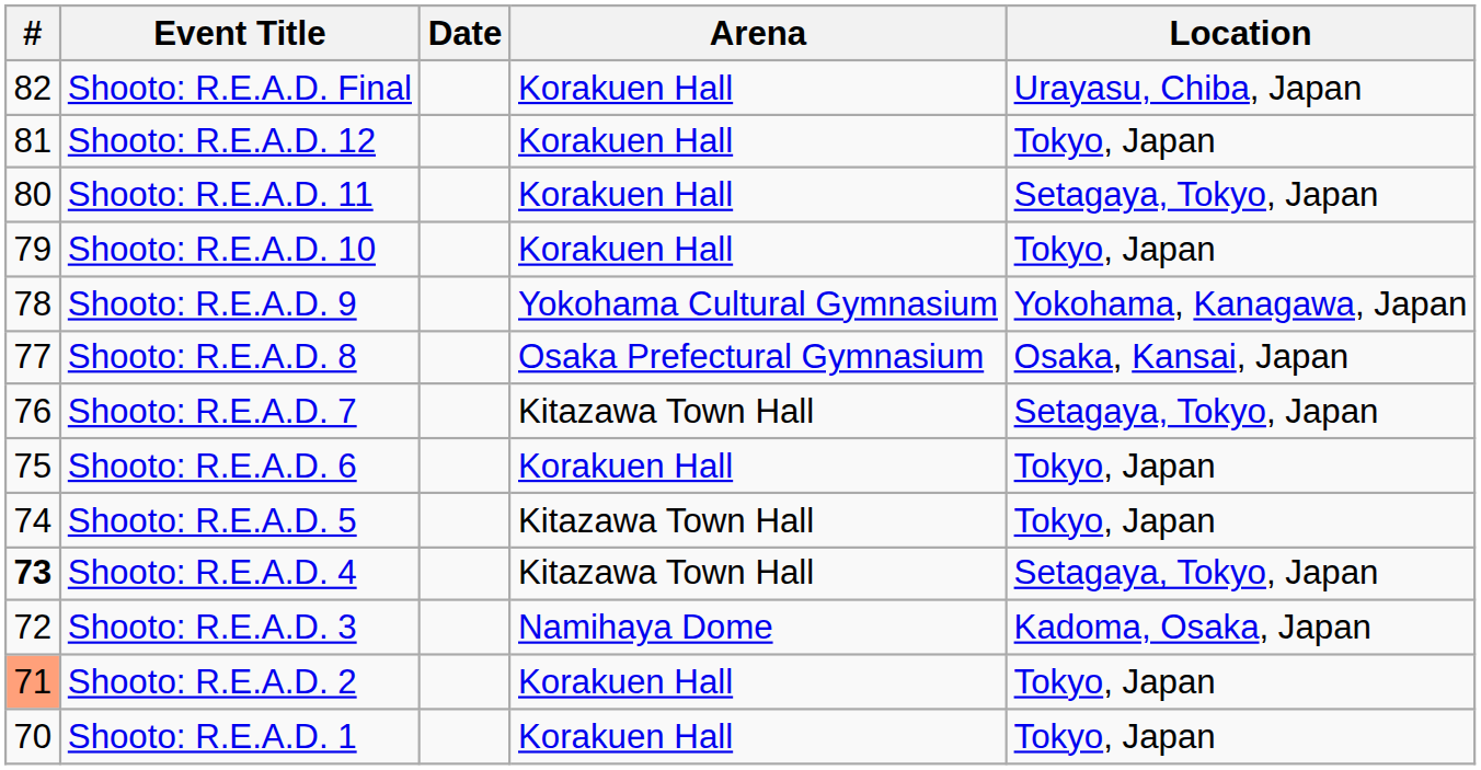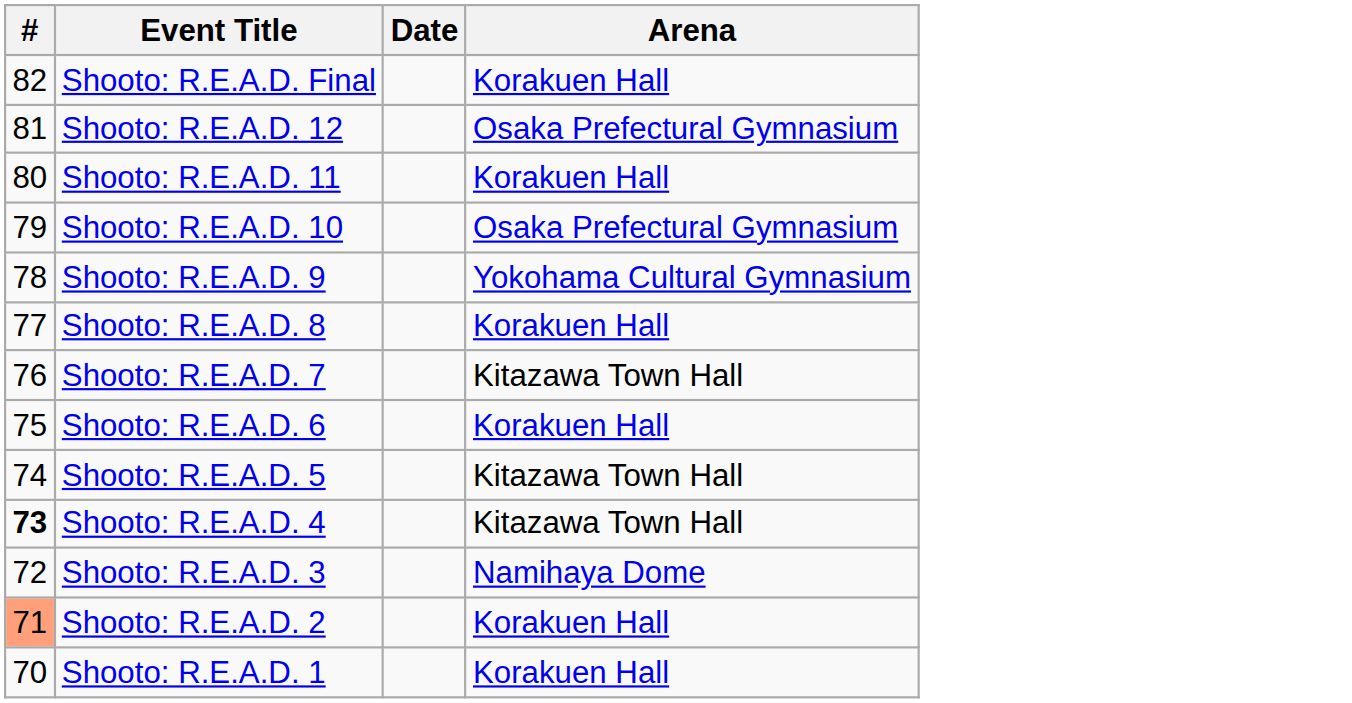- column: Location | Urayasu, Chiba, Japan | Tokyo, Japan | Setagaya, Tokyo, Japan | Tokyo, Japan | Yokohama, Kanagawa, Japan | Osaka, Kansai, Japan | Setagaya, Tokyo, Japan | Tokyo, Japan | Tokyo, Japan | Setagaya, Tokyo, Japan | Kadoma, Osaka, Japan | Tokyo, Japan | Tokyo, Japan
Shooto: R.E.A.D. 12 | Arena: Korakuen Hall -> Osaka Prefectural Gymnasium
Shooto: R.E.A.D. 10 | Arena: Korakuen Hall -> Osaka Prefectural Gymnasium
Shooto: R.E.A.D. 8 | Arena: Osaka Prefectural Gymnasium -> Korakuen Hall
